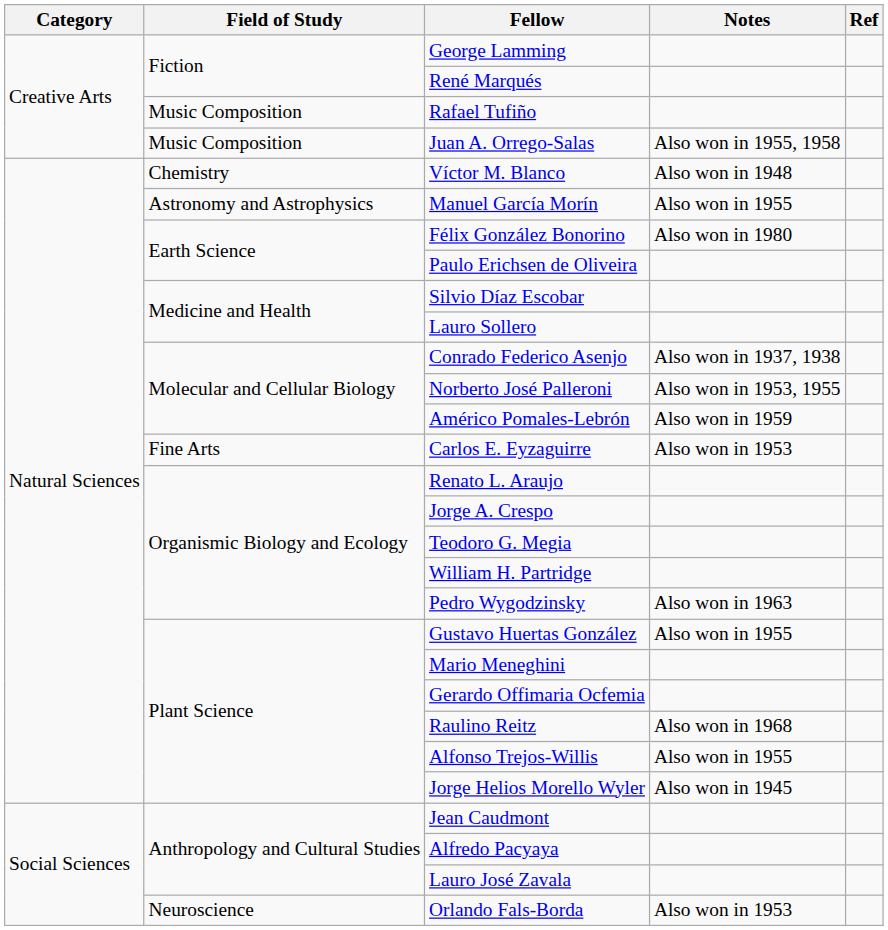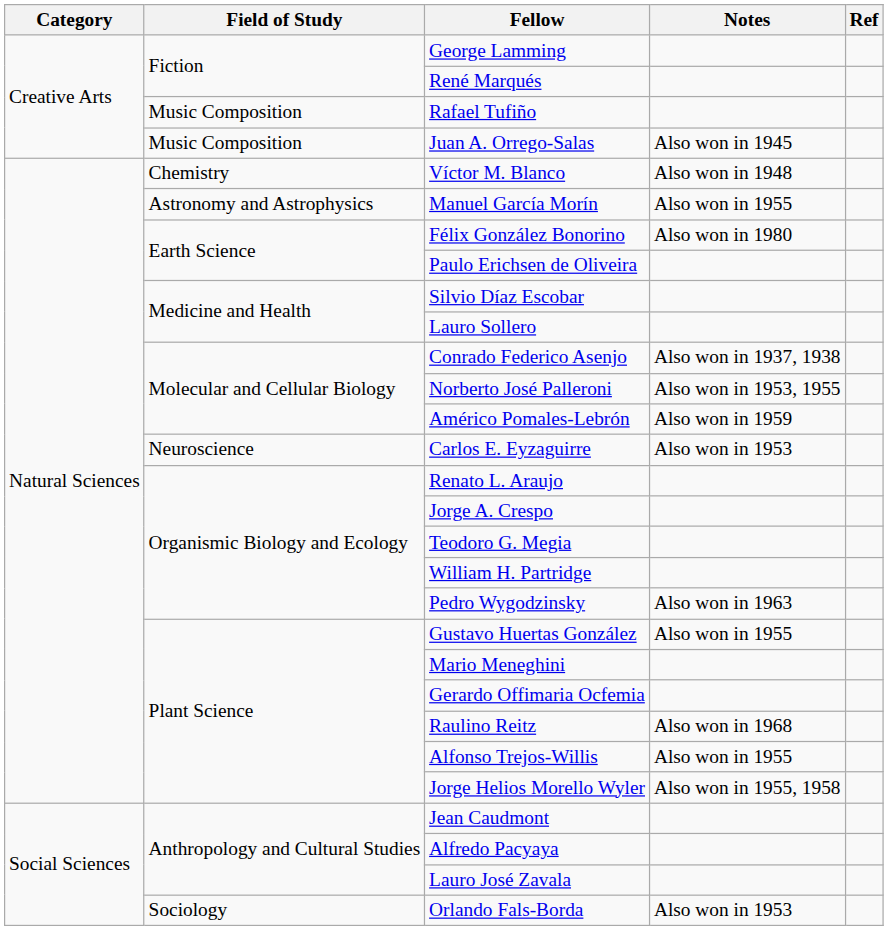Juan A. Orrego-Salas | Notes: Also won in 1955, 1958 -> Also won in 1945
Carlos E. Eyzaguirre | Field of Study: Fine Arts -> Neuroscience
Jorge Helios Morello Wyler | Notes: Also won in 1945 -> Also won in 1955, 1958
Orlando Fals-Borda | Field of Study: Neuroscience -> Sociology
